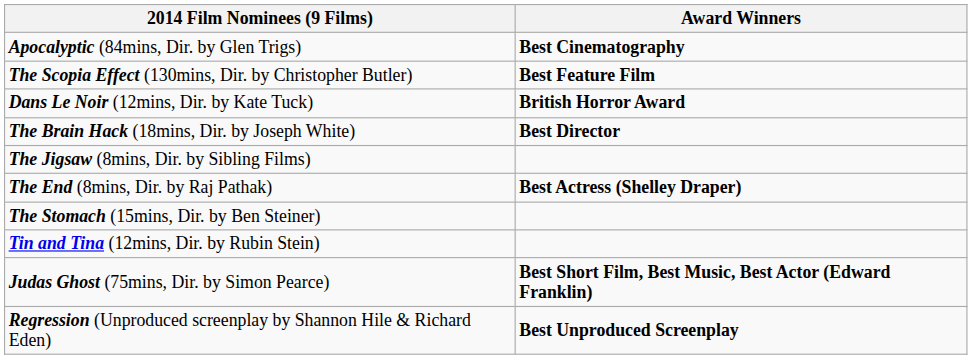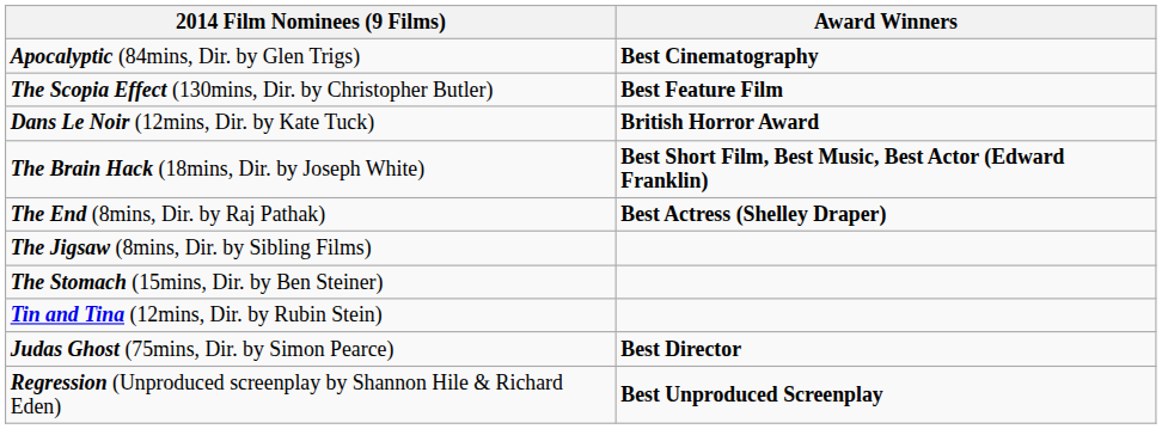The Brain Hack (18mins, Dir. by Joseph White) | Award Winners: Best Director -> Best Short Film, Best Music, Best Actor (Edward Franklin)
rows swapped: The End (8mins, Dir. by Raj Pathak) <-> The Jigsaw (8mins, Dir. by Sibling Films)
Judas Ghost (75mins, Dir. by Simon Pearce) | Award Winners: Best Short Film, Best Music, Best Actor (Edward Franklin) -> Best Director
